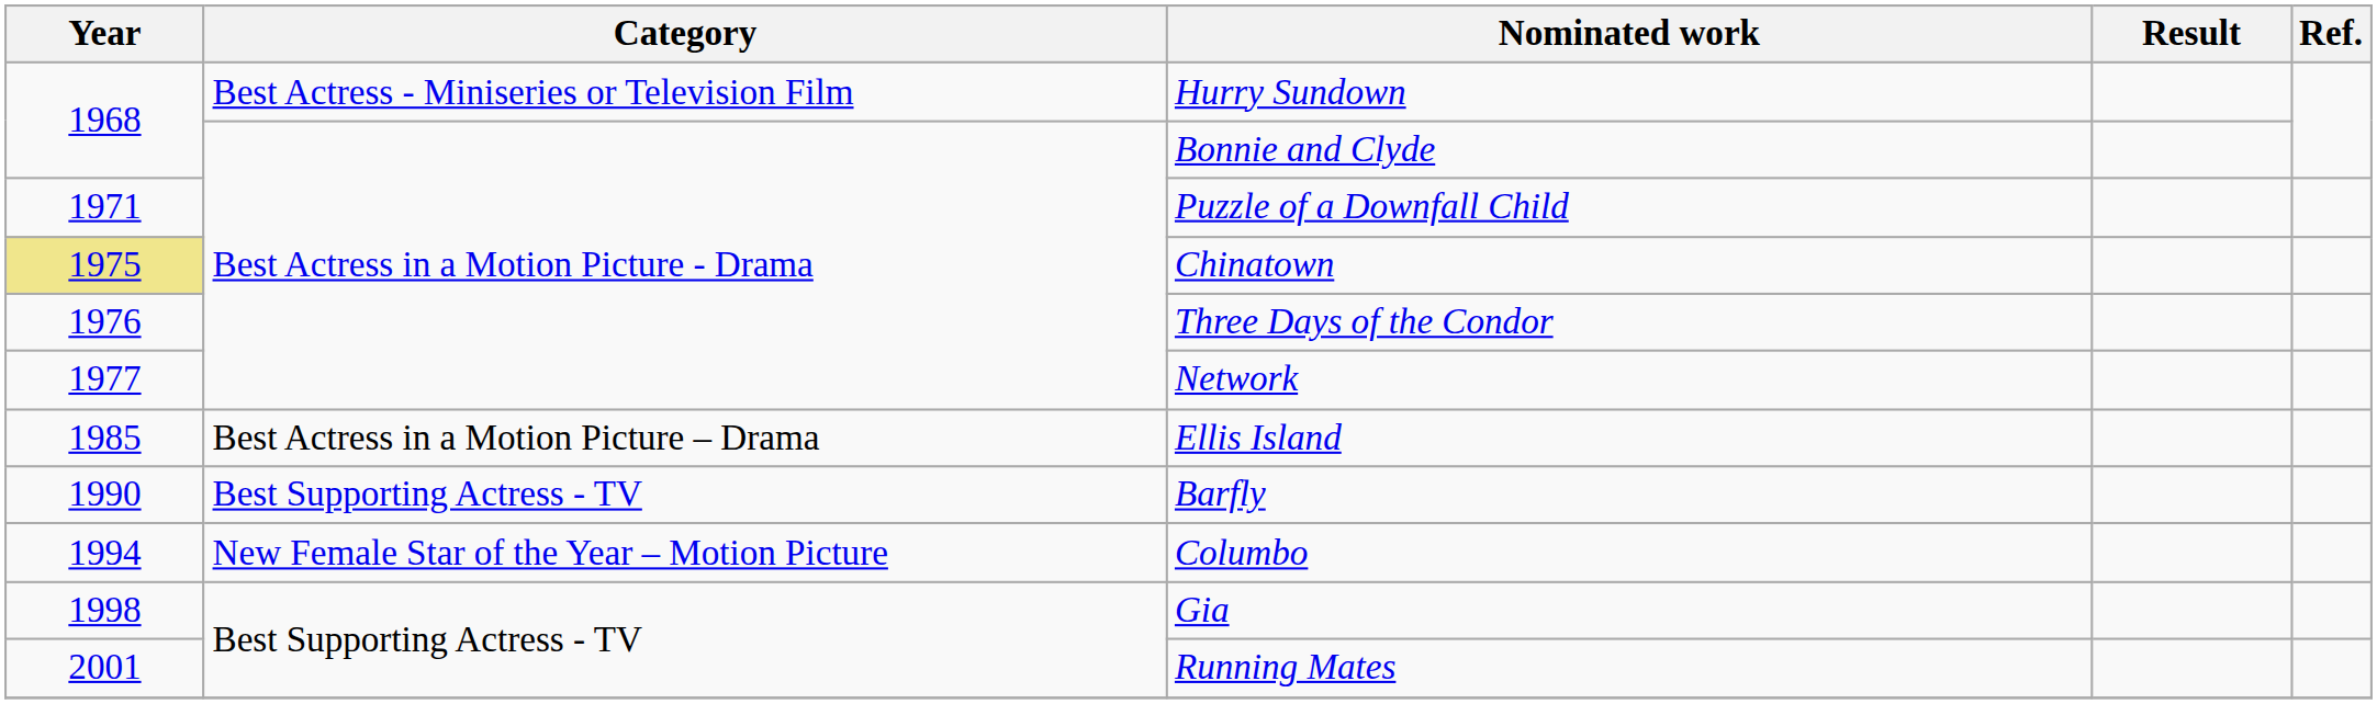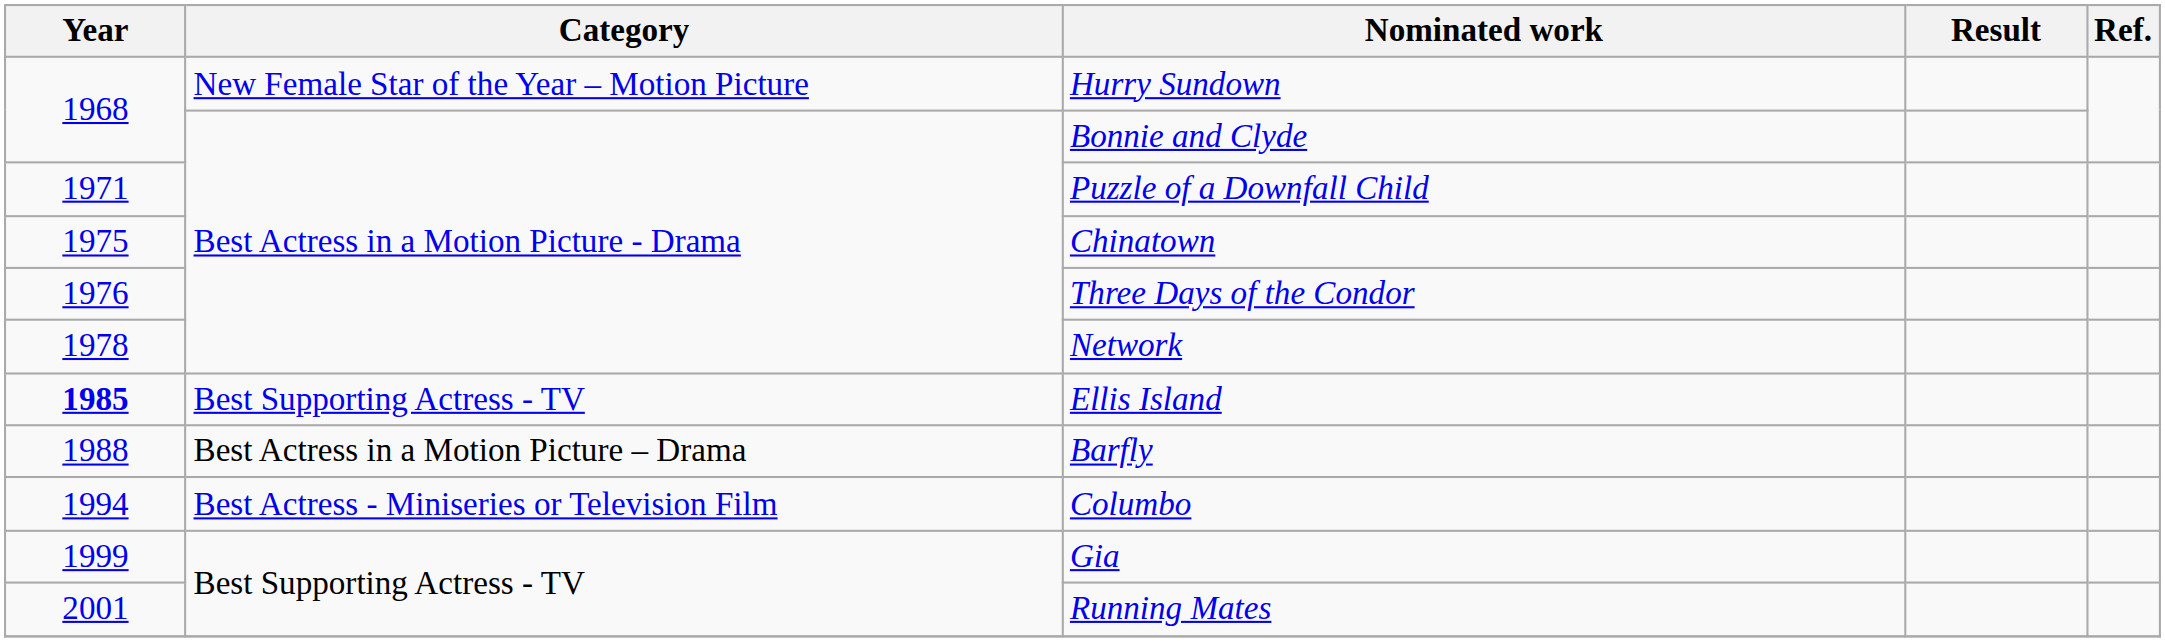Hurry Sundown | Category: Best Actress - Miniseries or Television Film -> New Female Star of the Year – Motion Picture
Chinatown | Year: khaki background -> no background
Network | Year: 1977 -> 1978
Ellis Island | Year: normal -> bold
Ellis Island | Category: Best Actress in a Motion Picture – Drama -> Best Supporting Actress - TV
Barfly | Year: 1990 -> 1988
Barfly | Category: Best Supporting Actress - TV -> Best Actress in a Motion Picture – Drama
Columbo | Category: New Female Star of the Year – Motion Picture -> Best Actress - Miniseries or Television Film
Gia | Year: 1998 -> 1999
